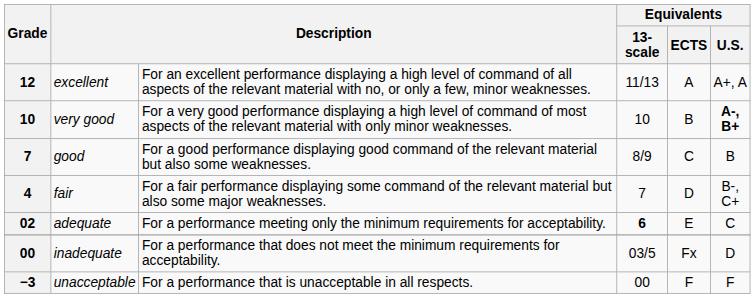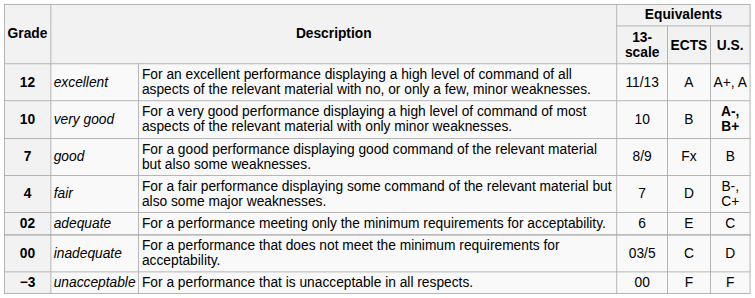good | Equivalents / ECTS: C -> Fx
adequate | Equivalents / 13-scale: bold -> normal
inadequate | Equivalents / ECTS: Fx -> C
